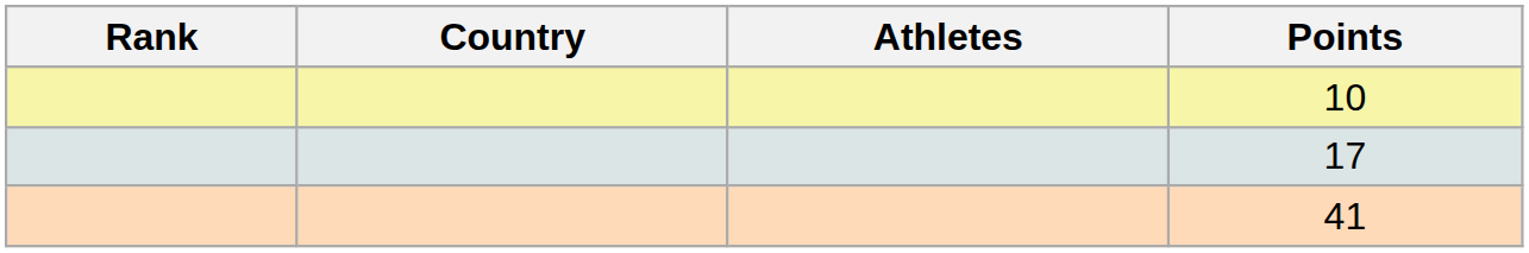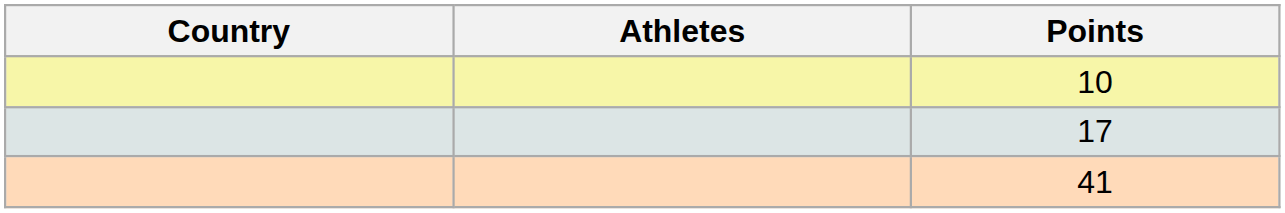- column: Rank
